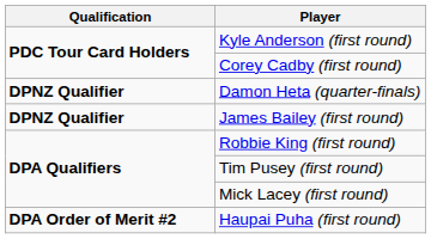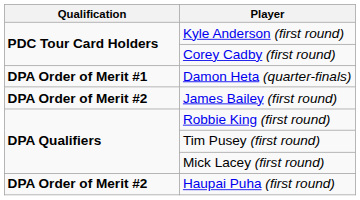Damon Heta (quarter-finals) | Qualification: DPNZ Qualifier -> DPA Order of Merit #1
James Bailey (first round) | Qualification: DPNZ Qualifier -> DPA Order of Merit #2
